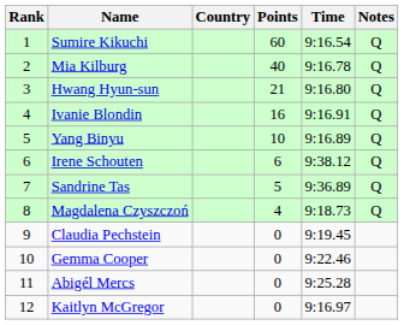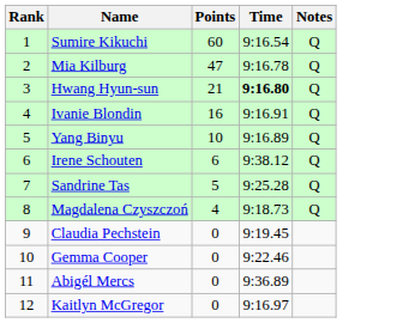- column: Country
Mia Kilburg | Points: 40 -> 47
Hwang Hyun-sun | Time: normal -> bold
Sandrine Tas | Time: 9:36.89 -> 9:25.28
Abigél Mercs | Time: 9:25.28 -> 9:36.89
